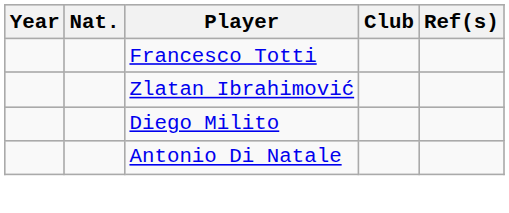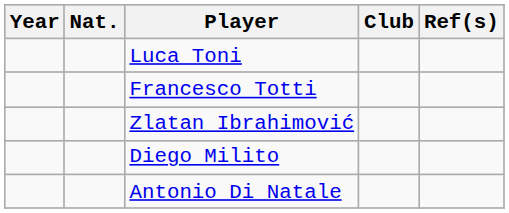+ row: Luca Toni
